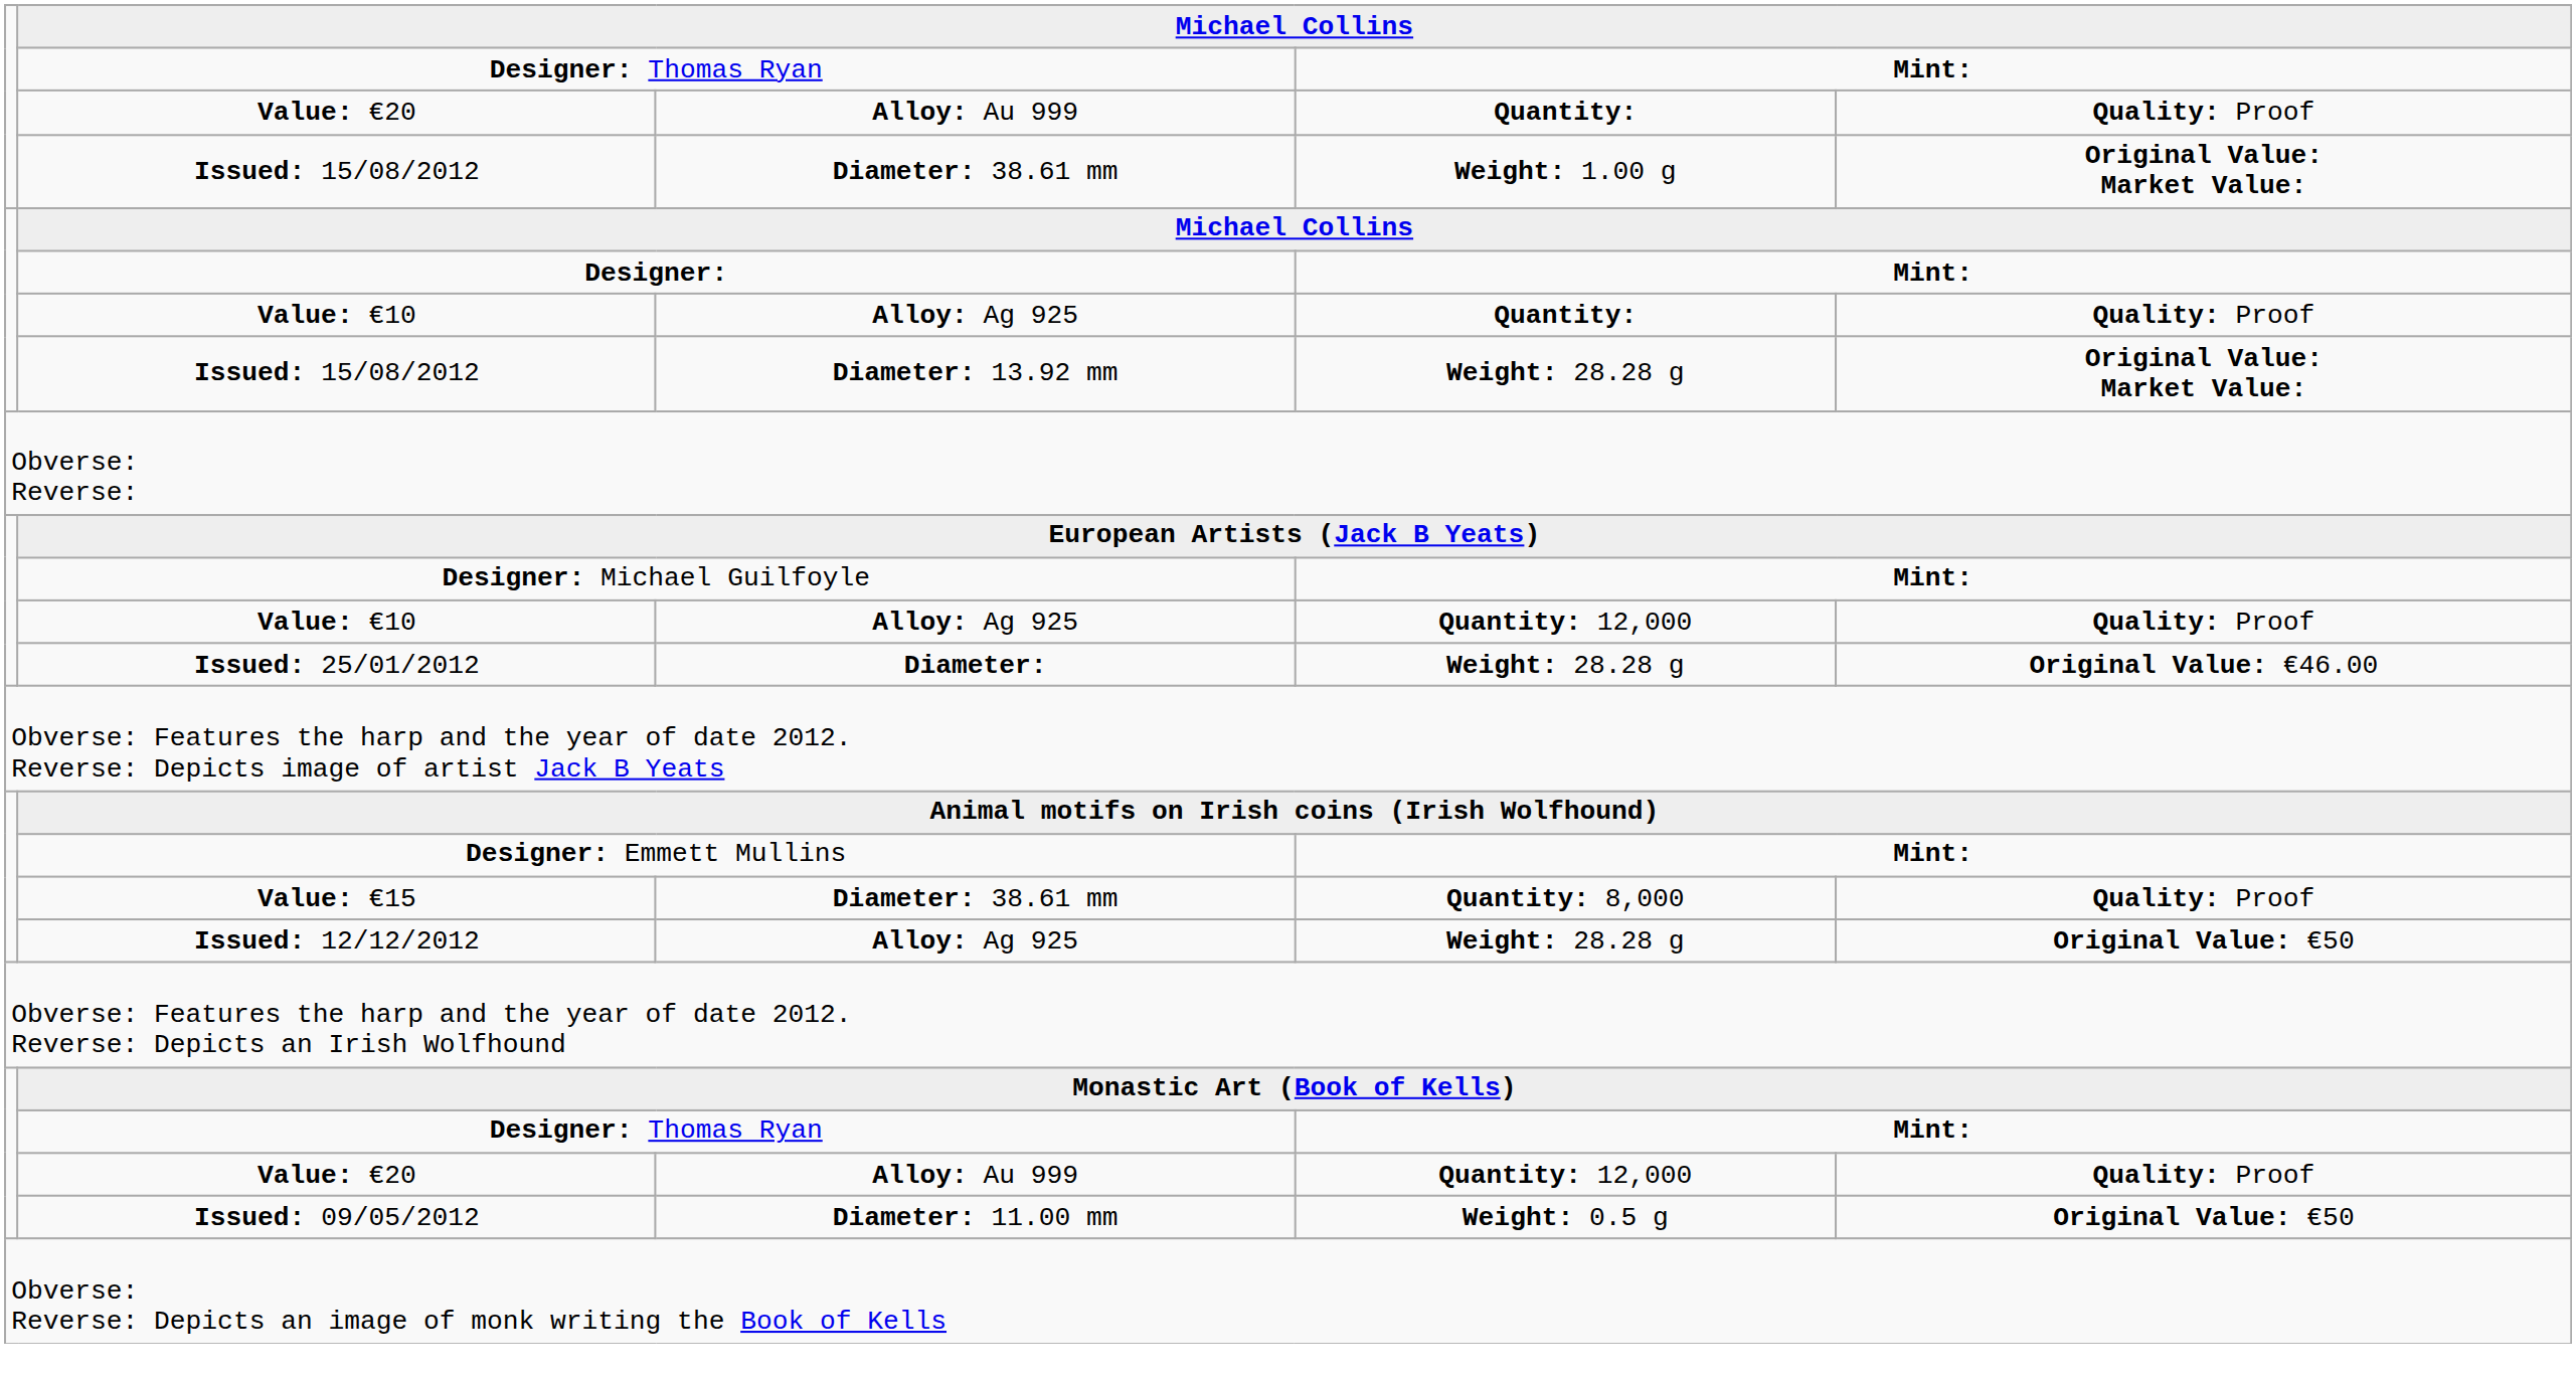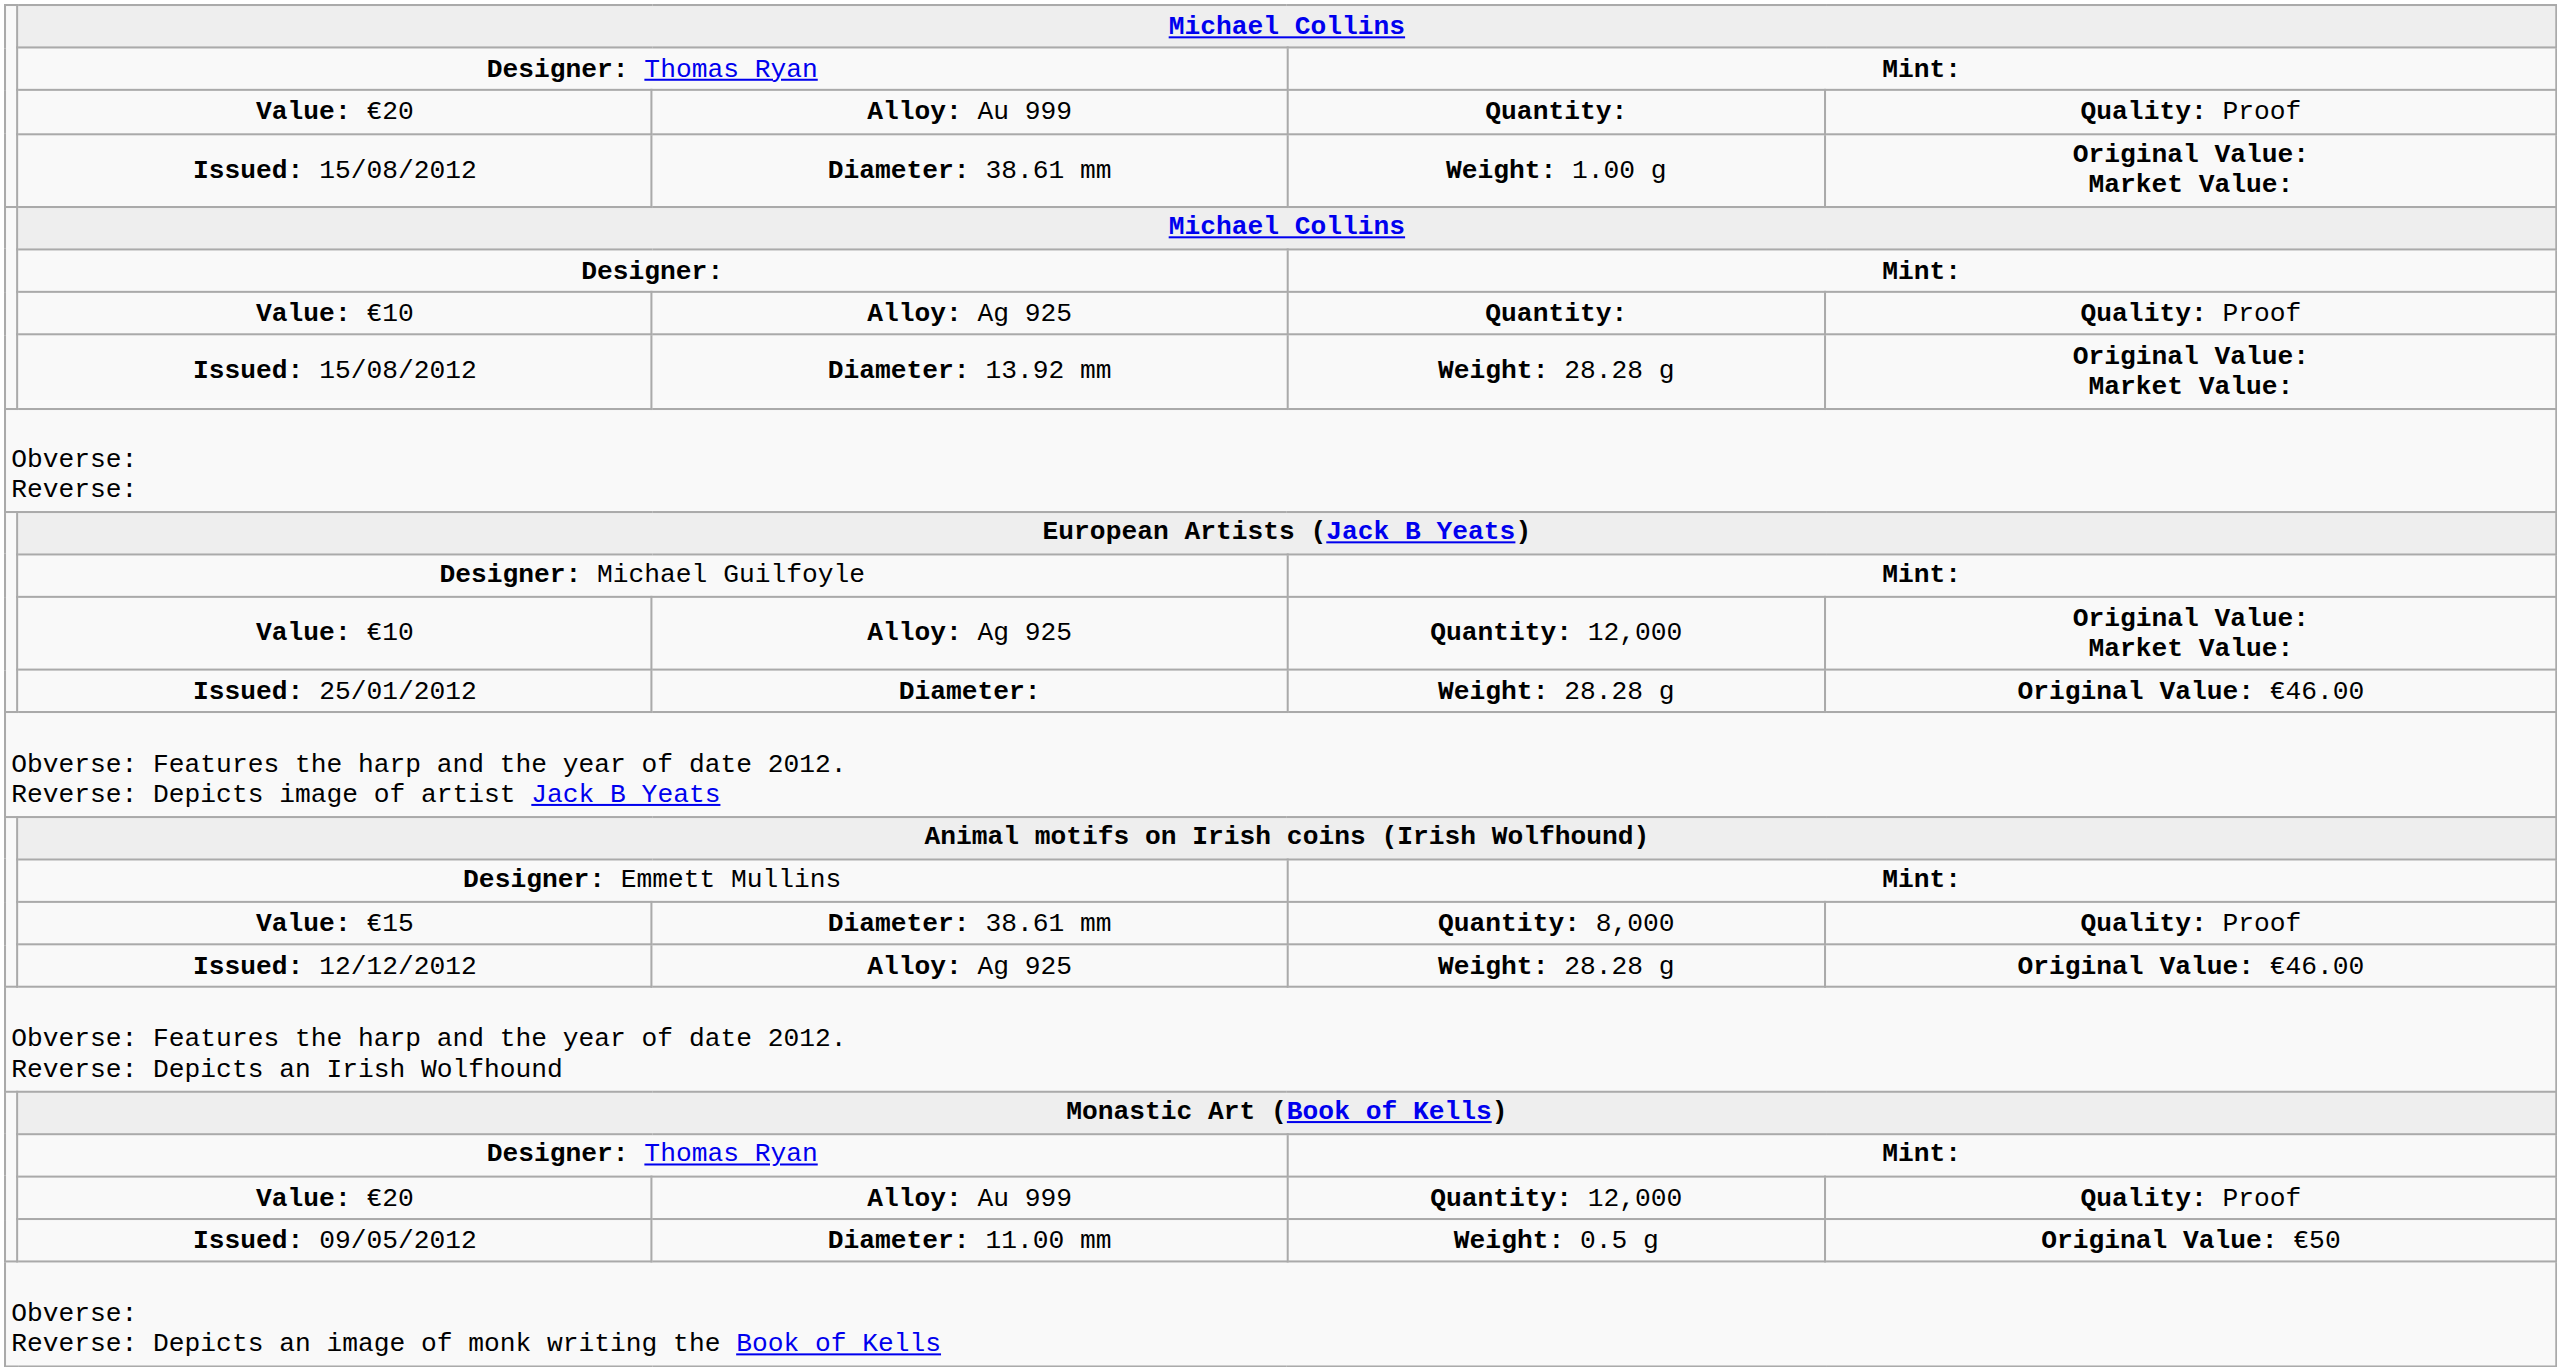Value: €10 / Quantity: 12,000 | column 5: Quality: Proof -> Original Value: Market Value:
Issued: 12/12/2012 | column 5: Original Value: €50 -> Original Value: €46.00
